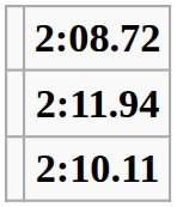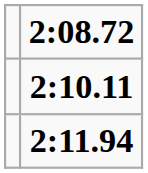rows swapped: 2:10.11 <-> 2:11.94
